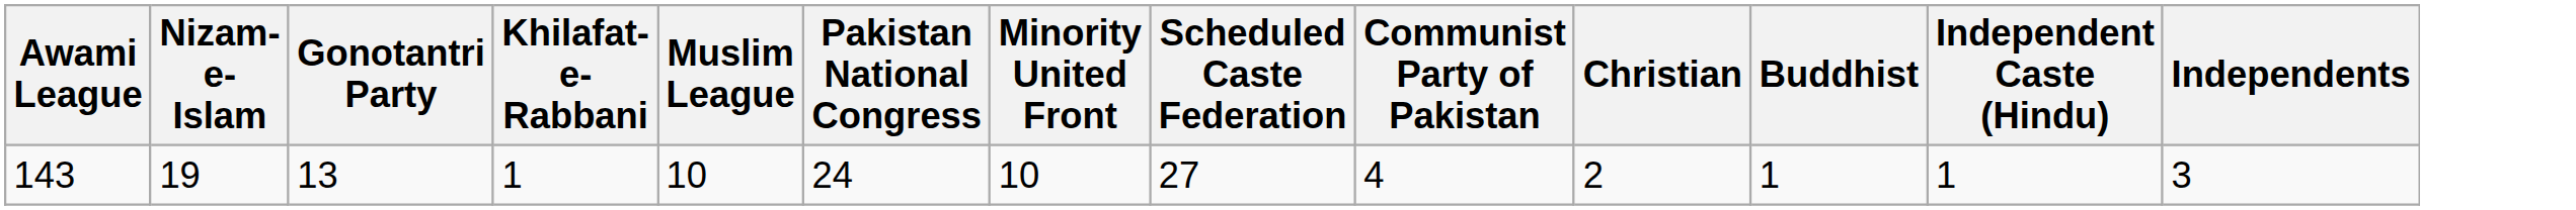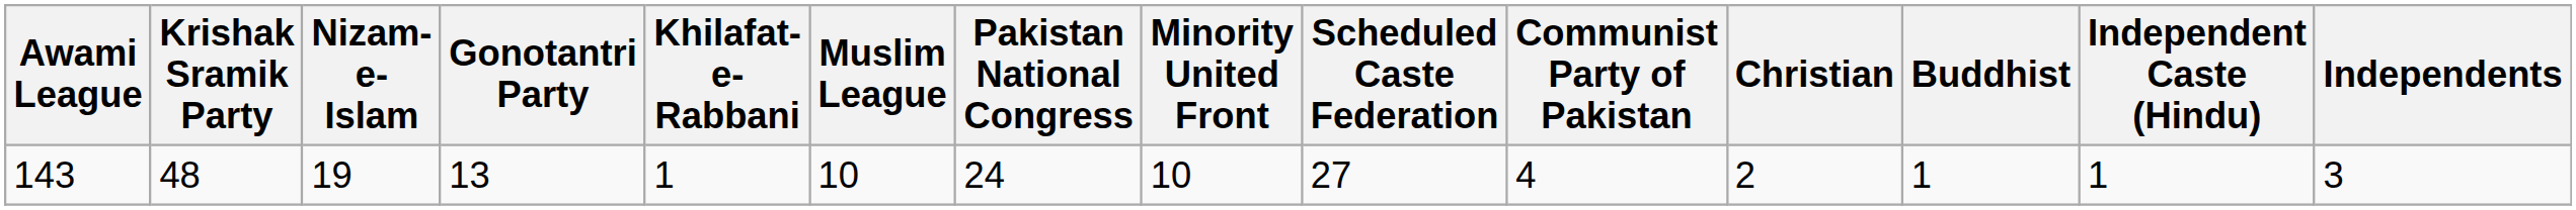+ column: Krishak Sramik Party | 48
